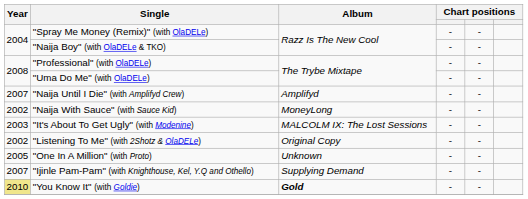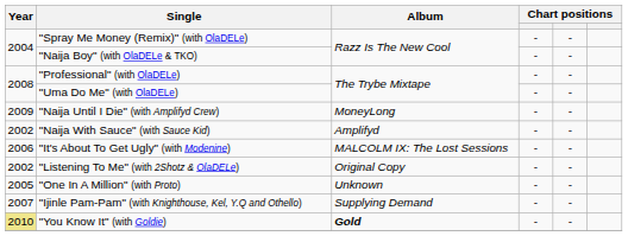"Naija Until I Die" (with Amplifyd Crew) | Year: 2007 -> 2009
"Naija Until I Die" (with Amplifyd Crew) | Album: Amplifyd -> MoneyLong
"Naija With Sauce" (with Sauce Kid) | Album: MoneyLong -> Amplifyd
"It's About To Get Ugly" (with Modenine) | Year: 2003 -> 2006
